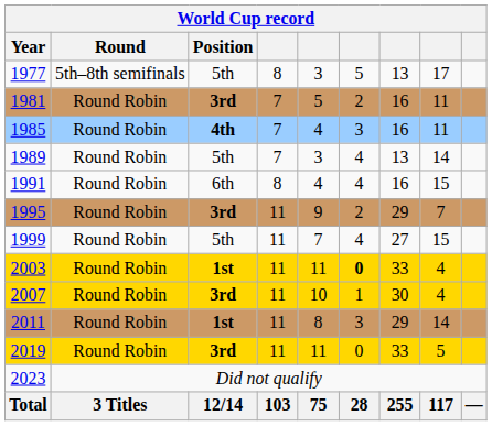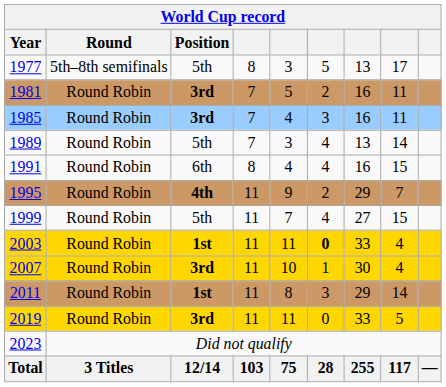1985 | Position: 4th -> 3rd
1995 | Position: 3rd -> 4th
